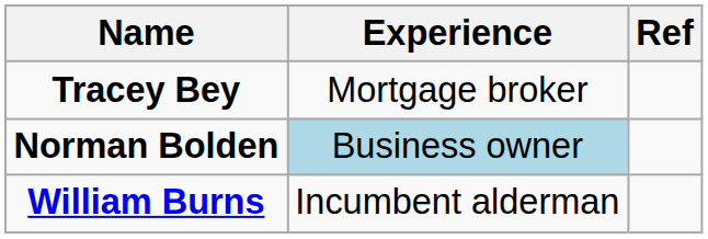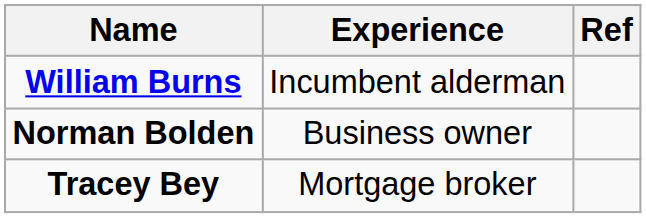rows swapped: Tracey Bey <-> William Burns
Norman Bolden | Experience: lightblue background -> no background
